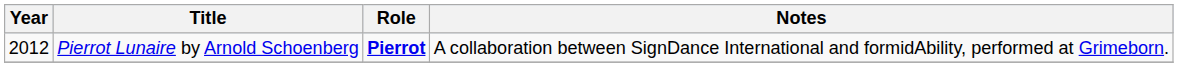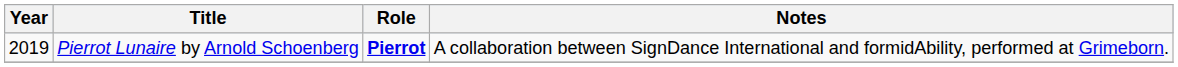Pierrot Lunaire by Arnold Schoenberg | Year: 2012 -> 2019
